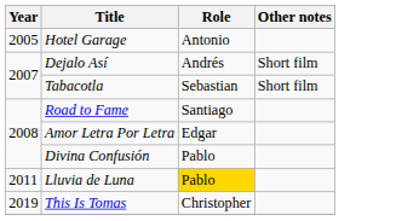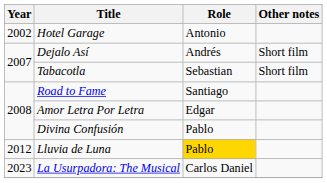Hotel Garage | Year: 2005 -> 2002
Lluvia de Luna | Year: 2011 -> 2012
- row: 2019 | This Is Tomas | Christopher
+ row: 2023 | La Usurpadora: The Musical | Carlos Daniel
